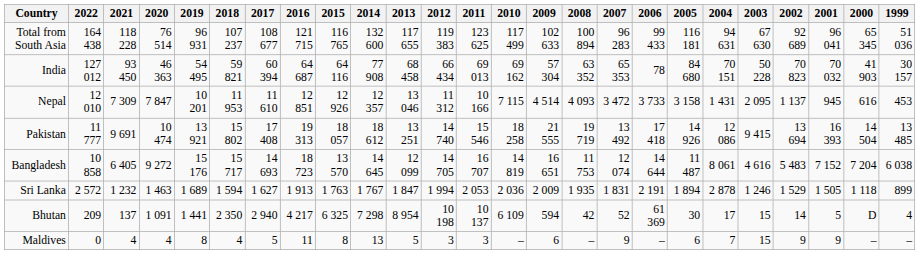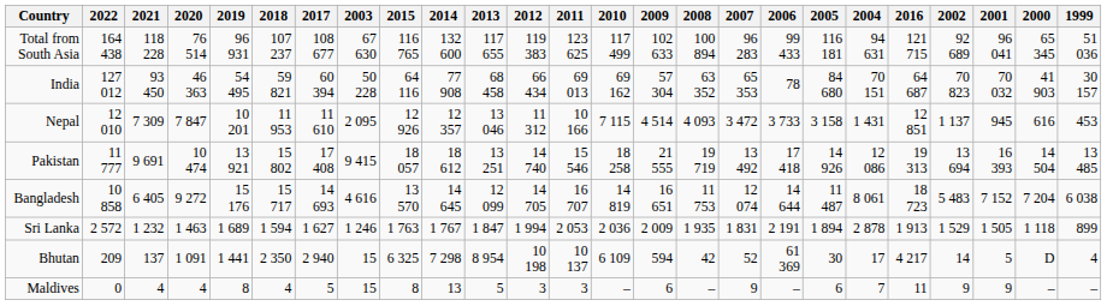columns swapped: 2016 <-> 2003
